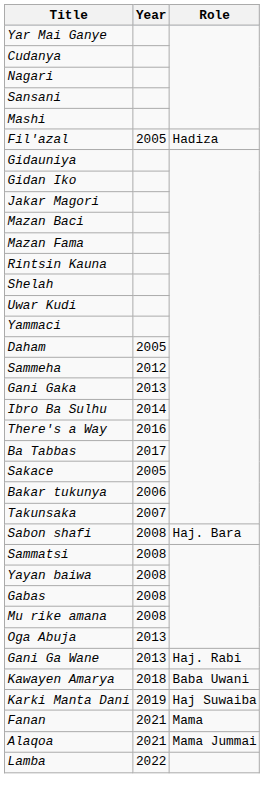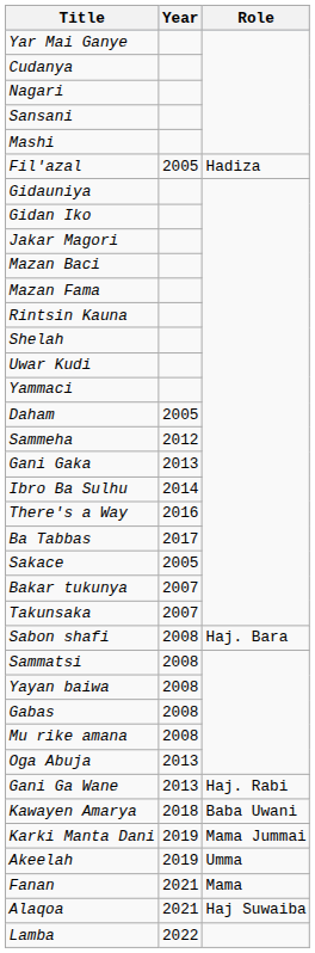Bakar tukunya | Year: 2006 -> 2007
Karki Manta Dani | Role: Haj Suwaiba -> Mama Jummai
+ row: Akeelah | 2019 | Umma
Alaqoa | Role: Mama Jummai -> Haj Suwaiba
